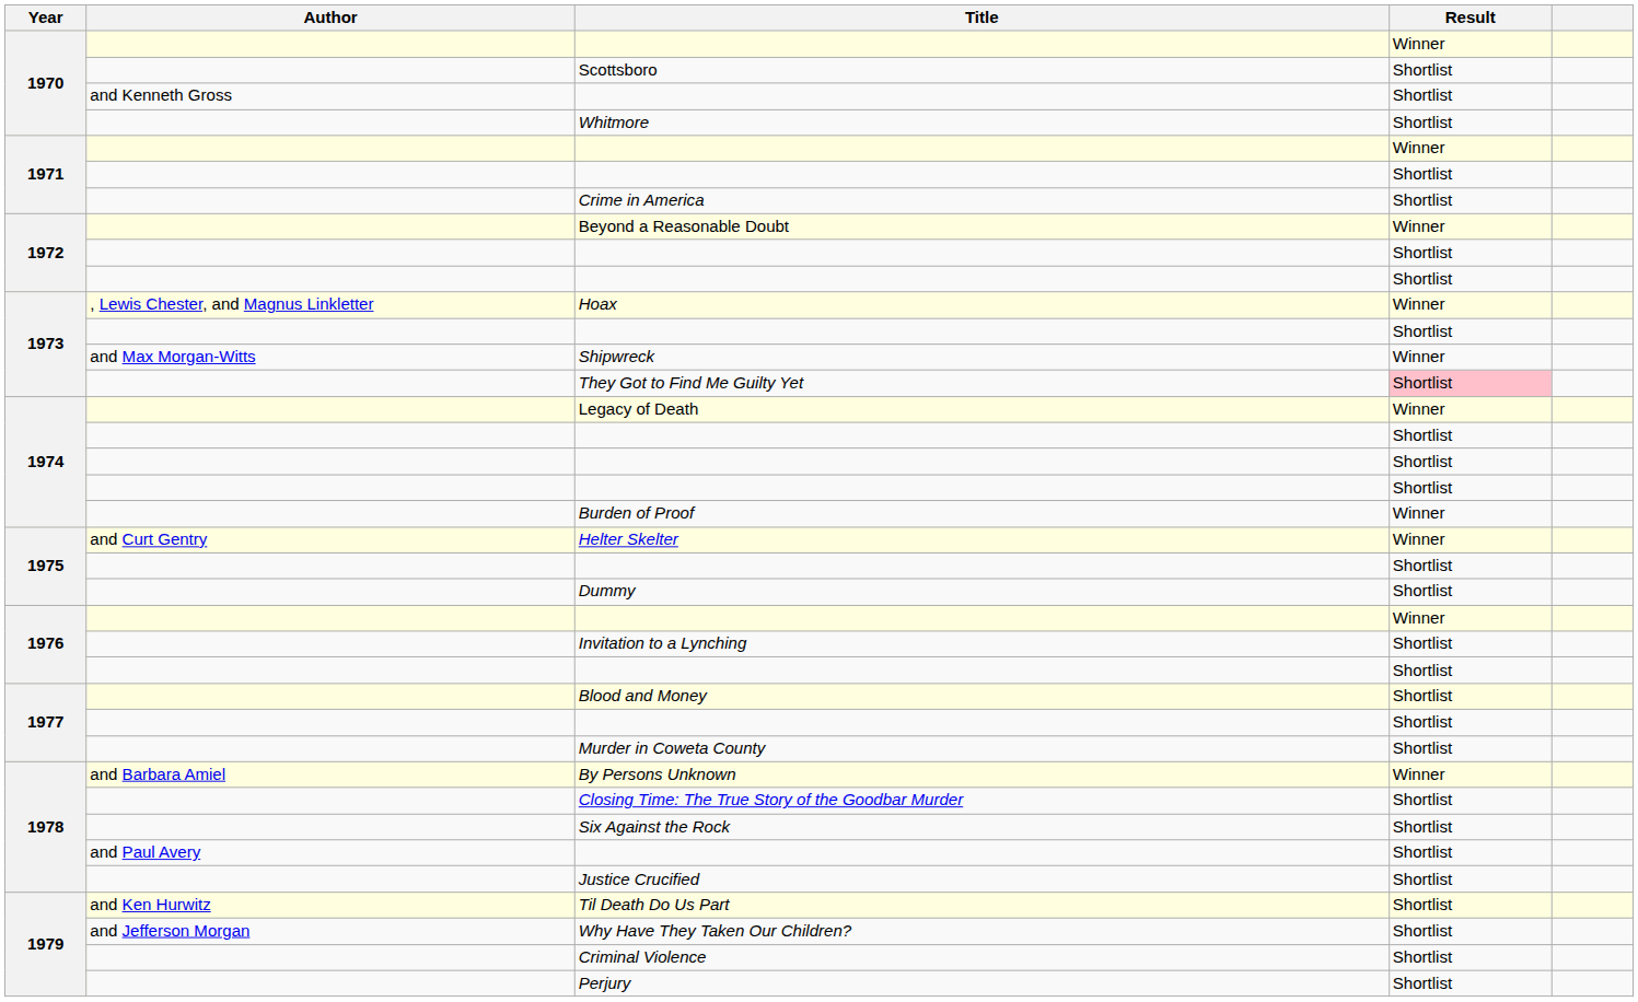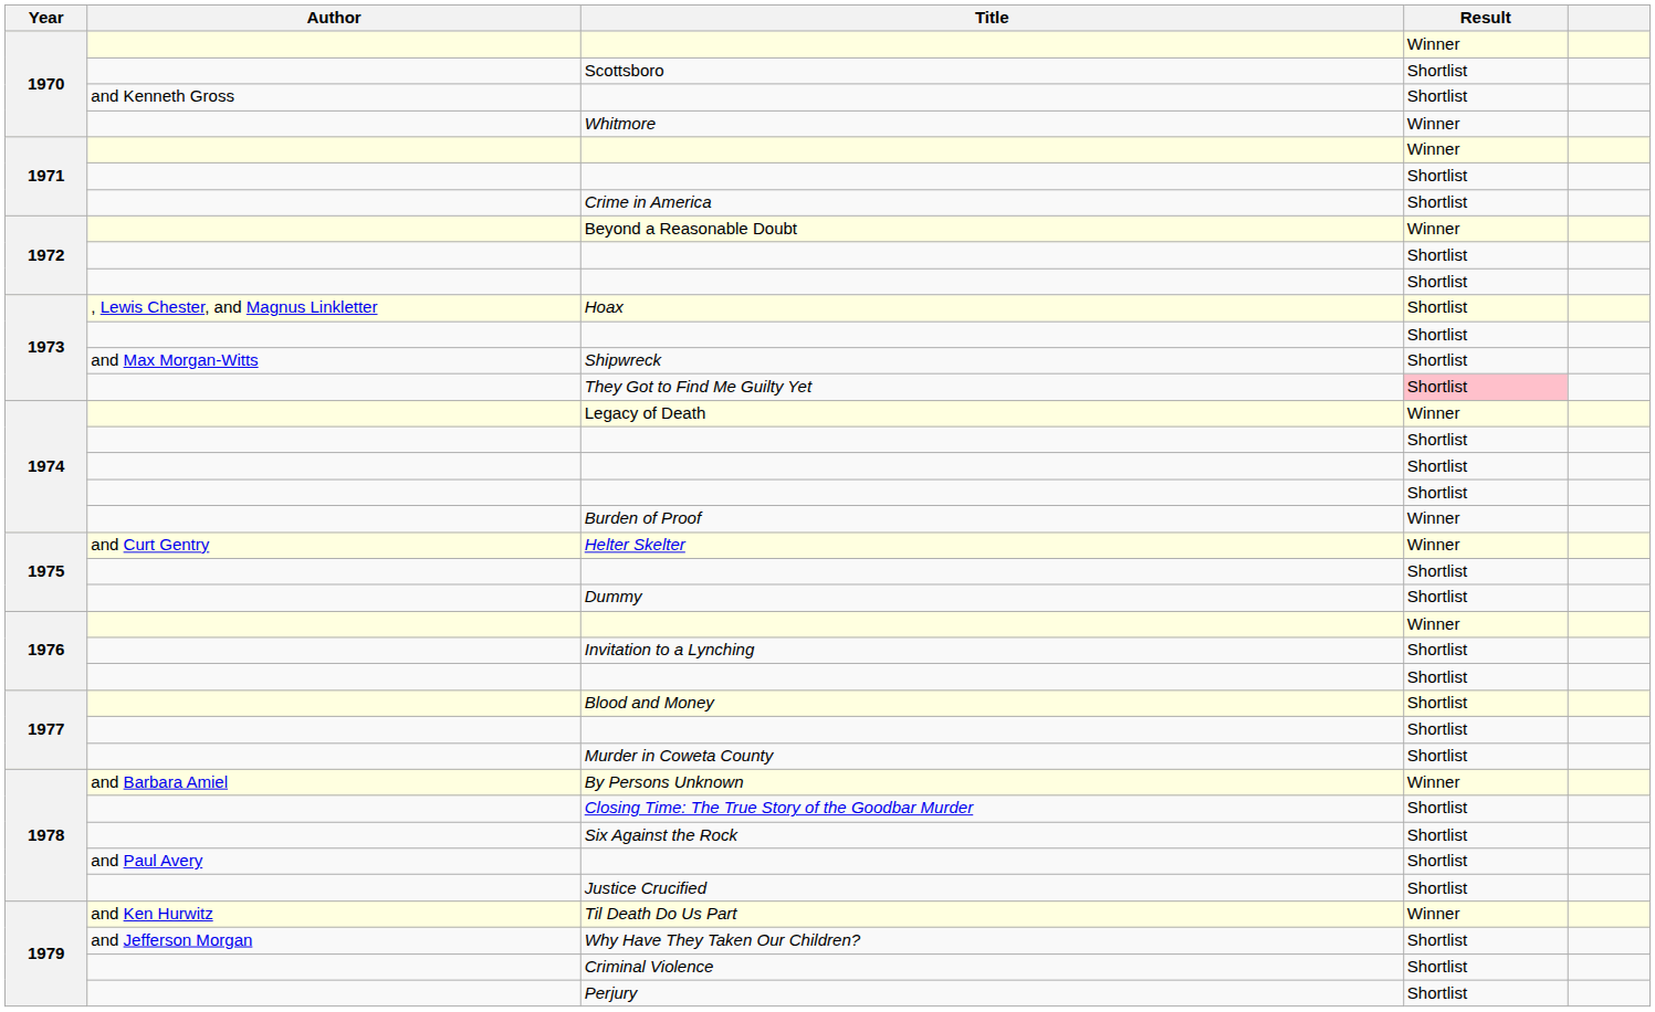Whitmore | Result: Shortlist -> Winner
Hoax | Result: Winner -> Shortlist
Shipwreck | Result: Winner -> Shortlist
Til Death Do Us Part | Result: Shortlist -> Winner
